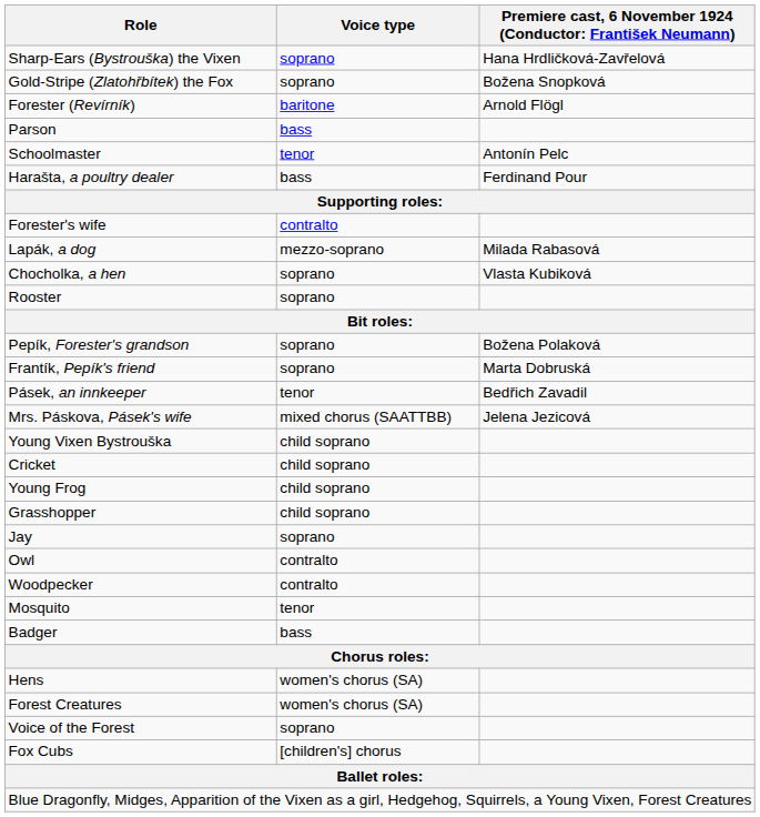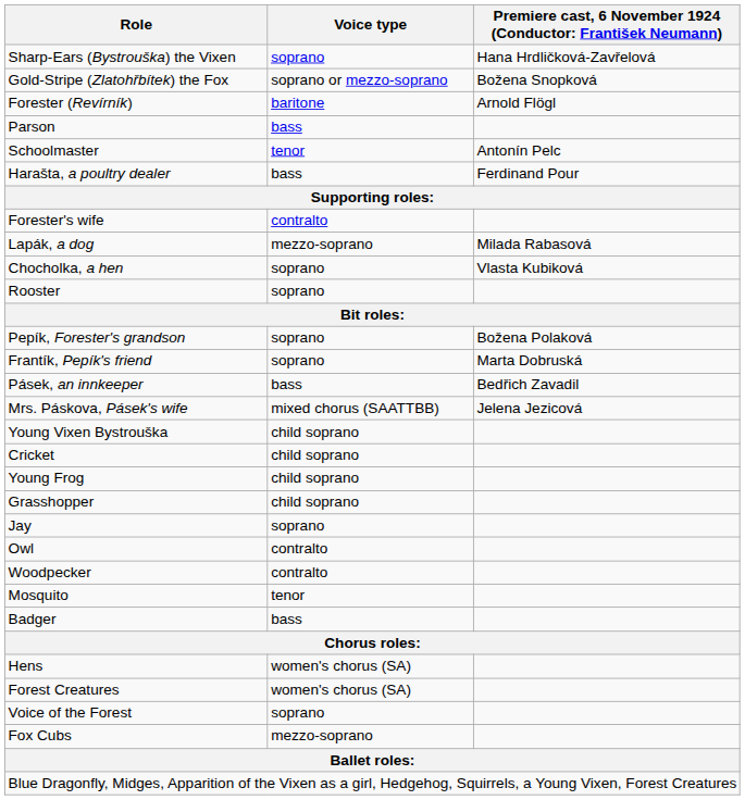Gold-Stripe (Zlatohřbítek) the Fox | Voice type: soprano -> soprano or mezzo-soprano
Pásek, an innkeeper | Voice type: tenor -> bass
Fox Cubs | Voice type: [children's] chorus -> mezzo-soprano
